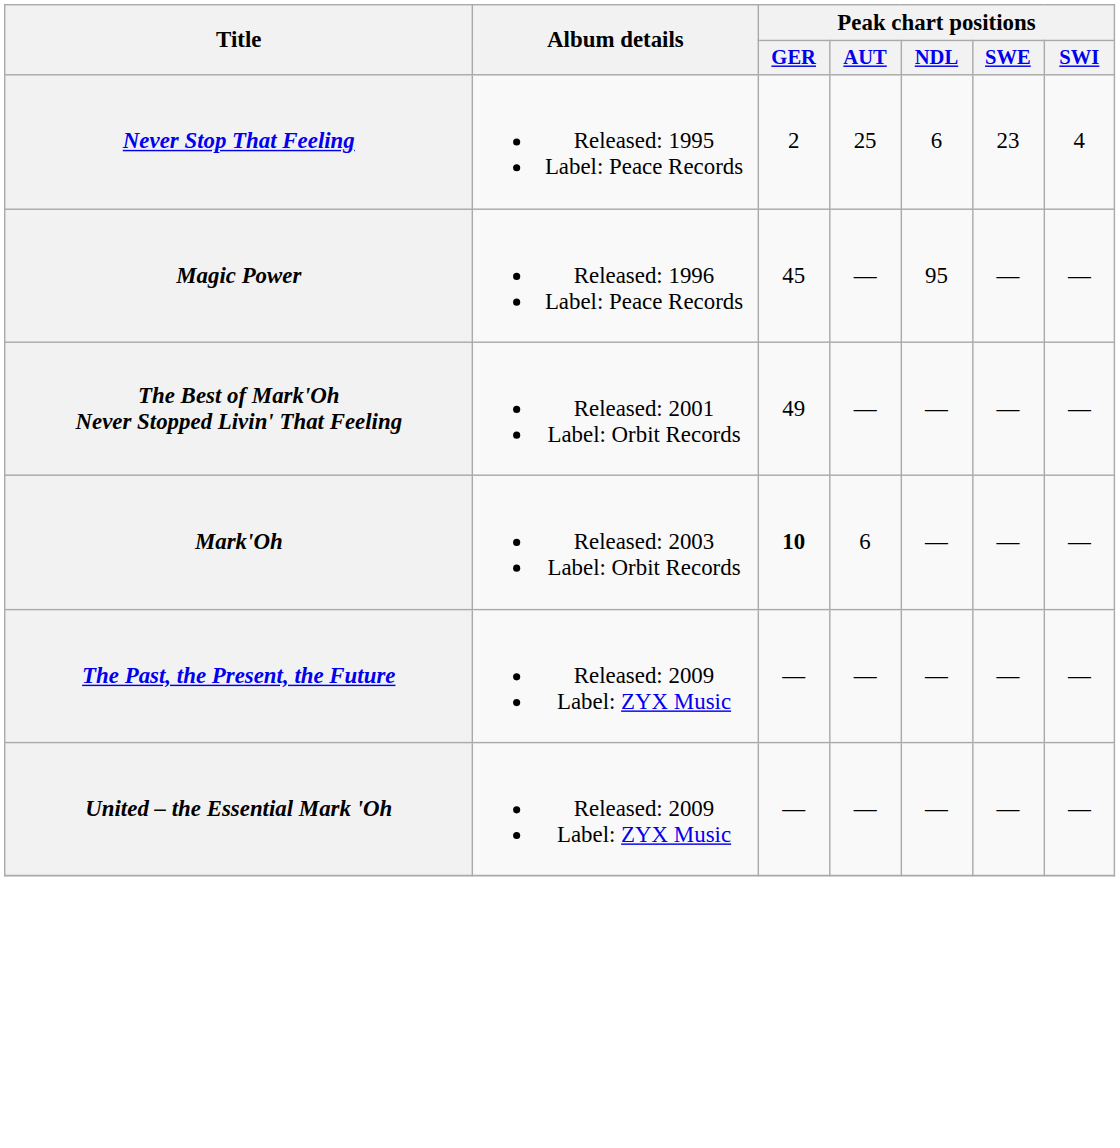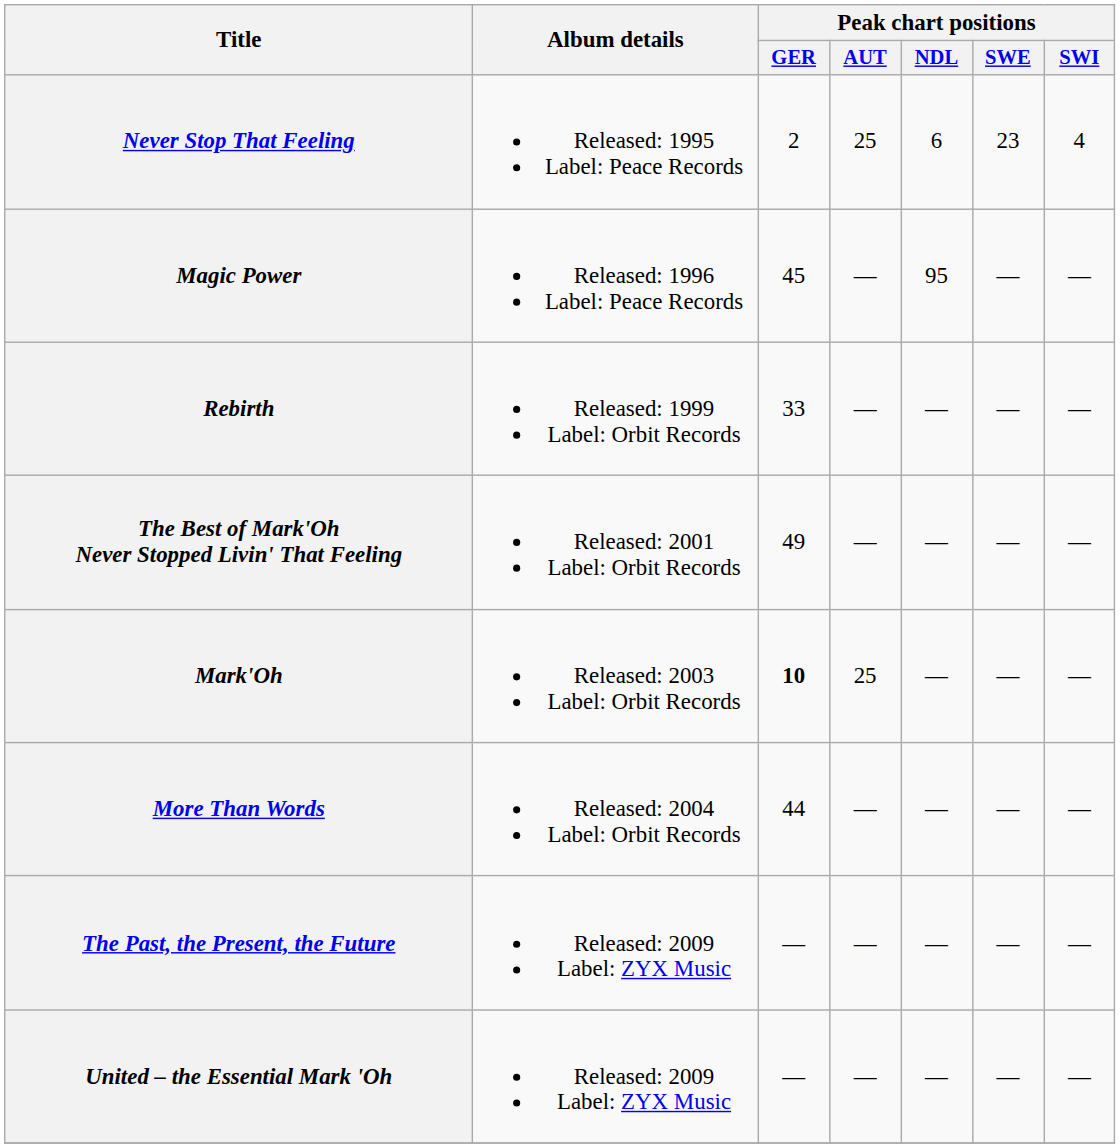+ row: Rebirth | Released: 1999 Label: Orbit Records | 33 | — | — | — | —
Mark'Oh | Peak chart positions / AUT: 6 -> 25
+ row: More Than Words | Released: 2004 Label: Orbit Records | 44 | — | — | — | —
